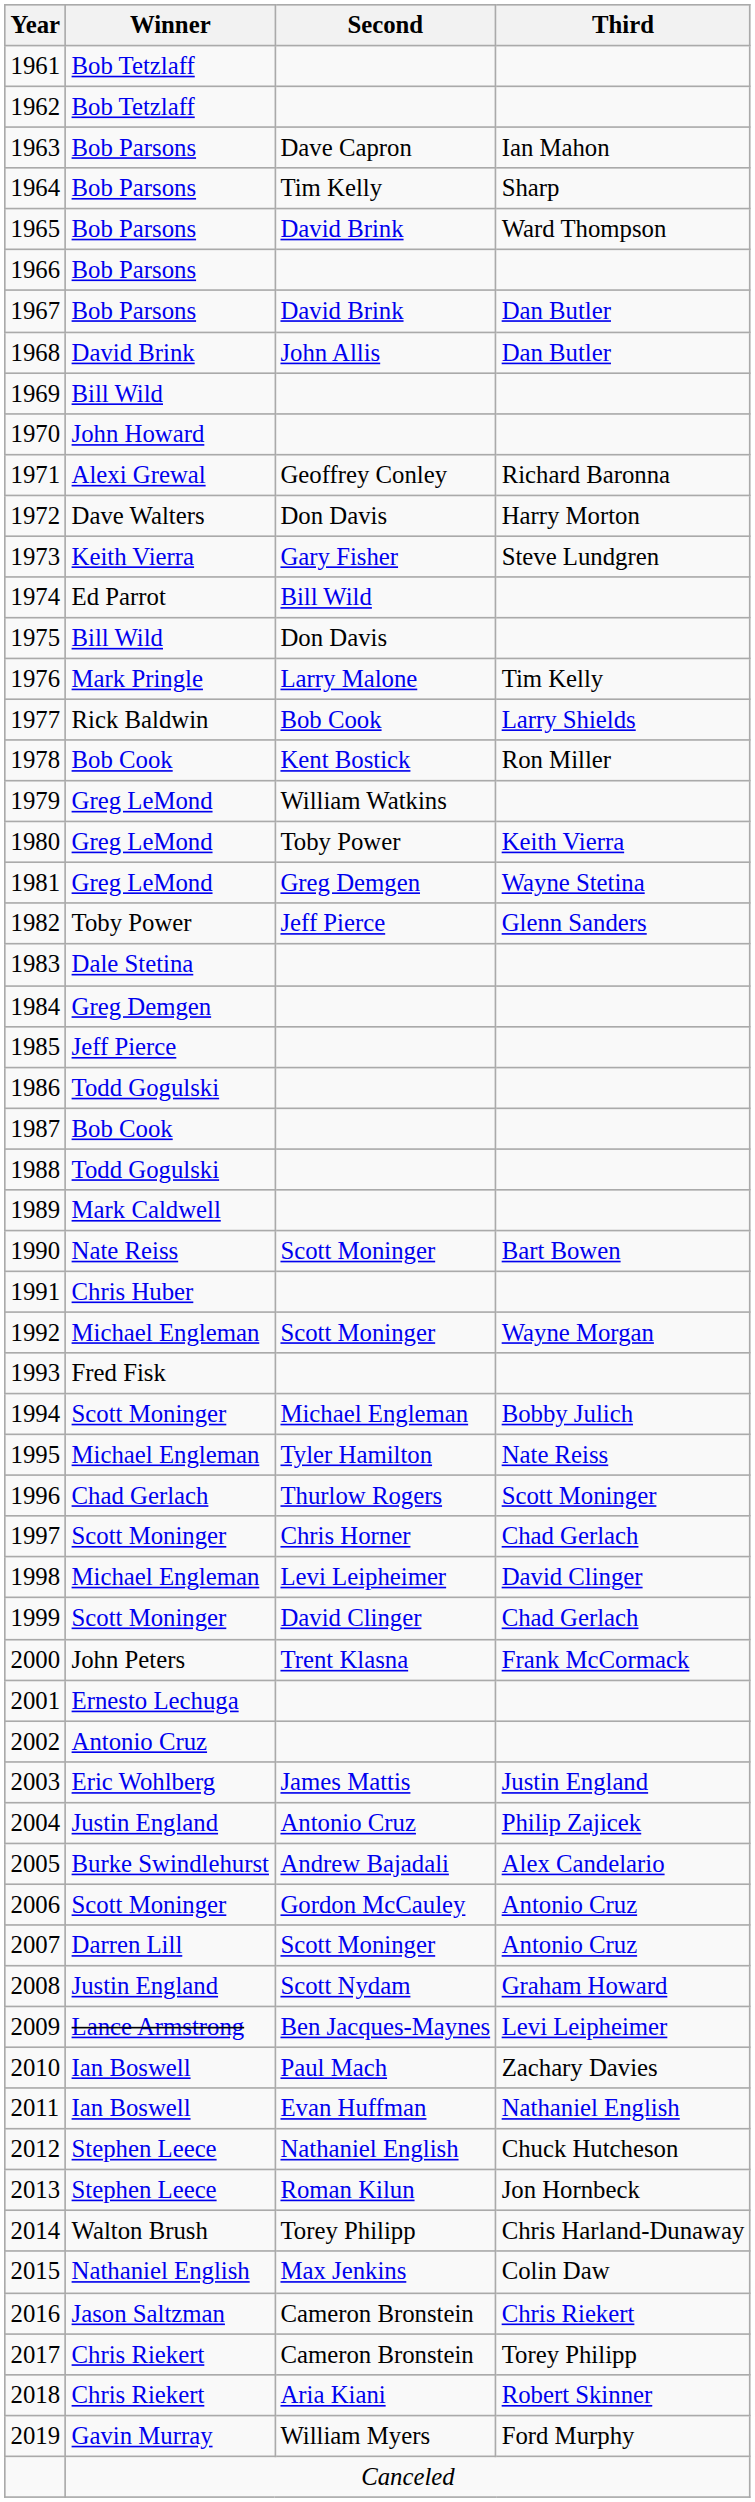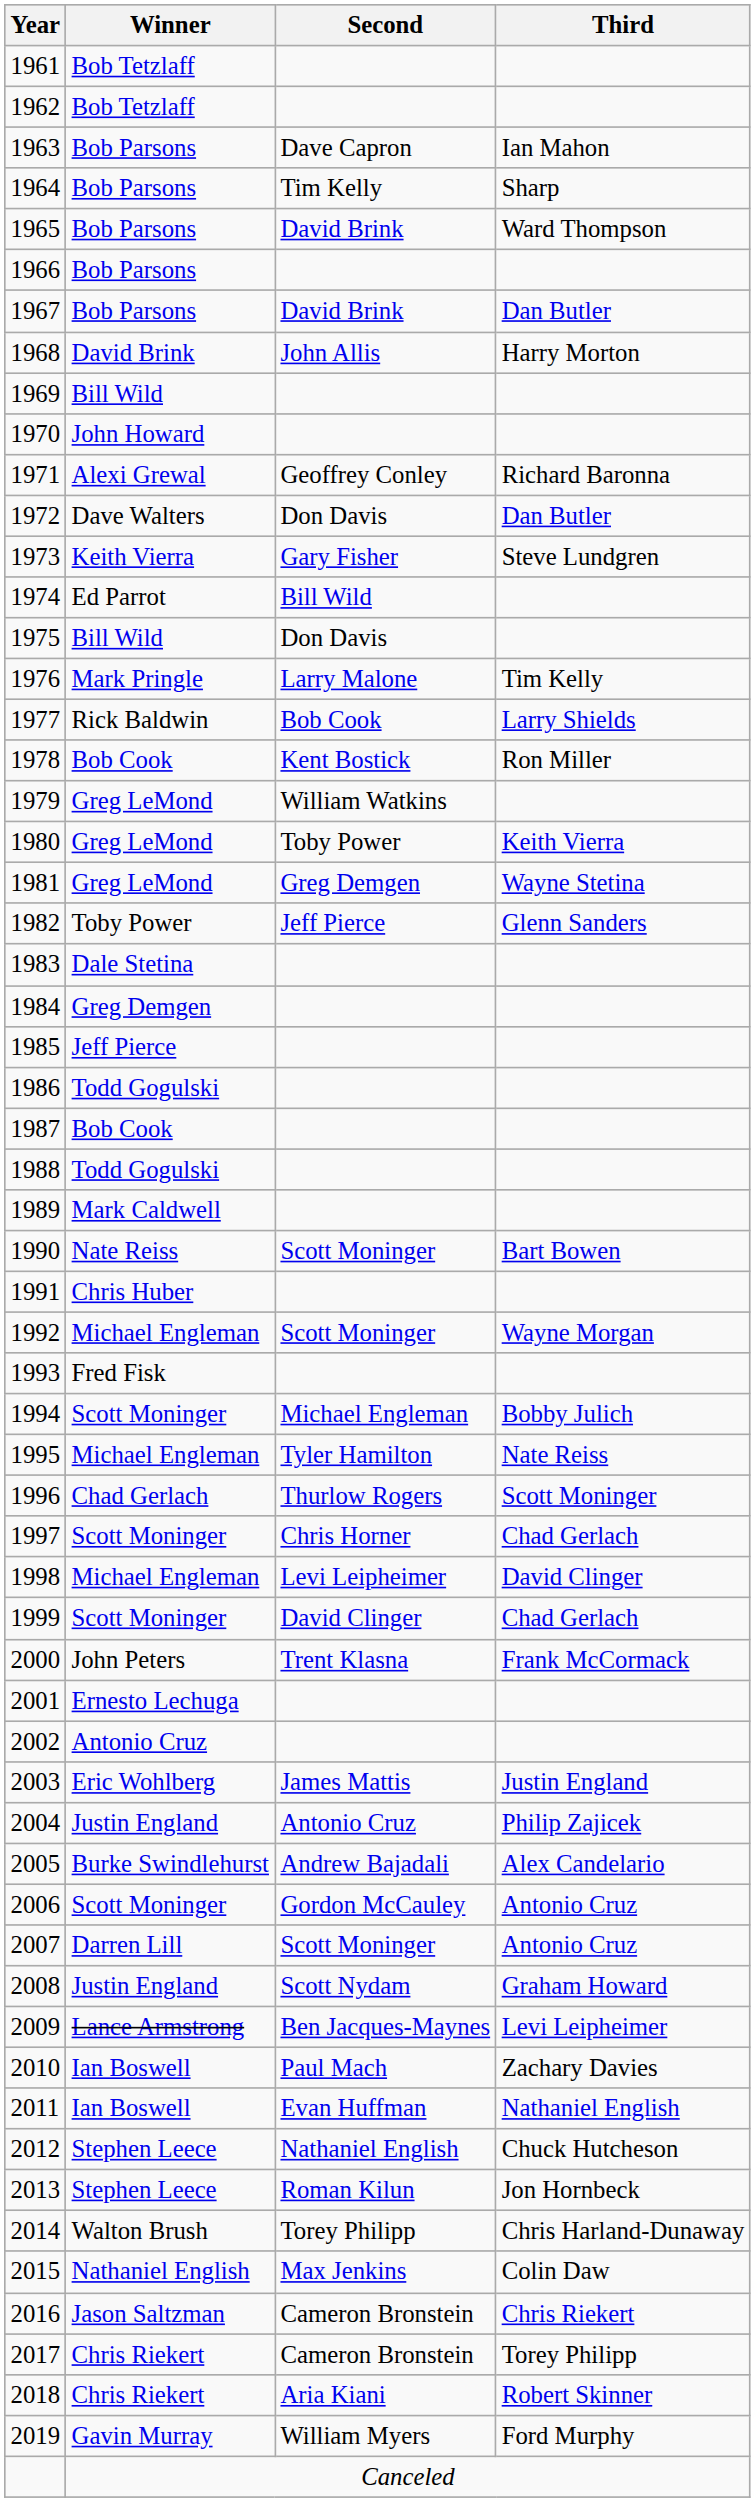1968 | Third: Dan Butler -> Harry Morton
1972 | Third: Harry Morton -> Dan Butler
